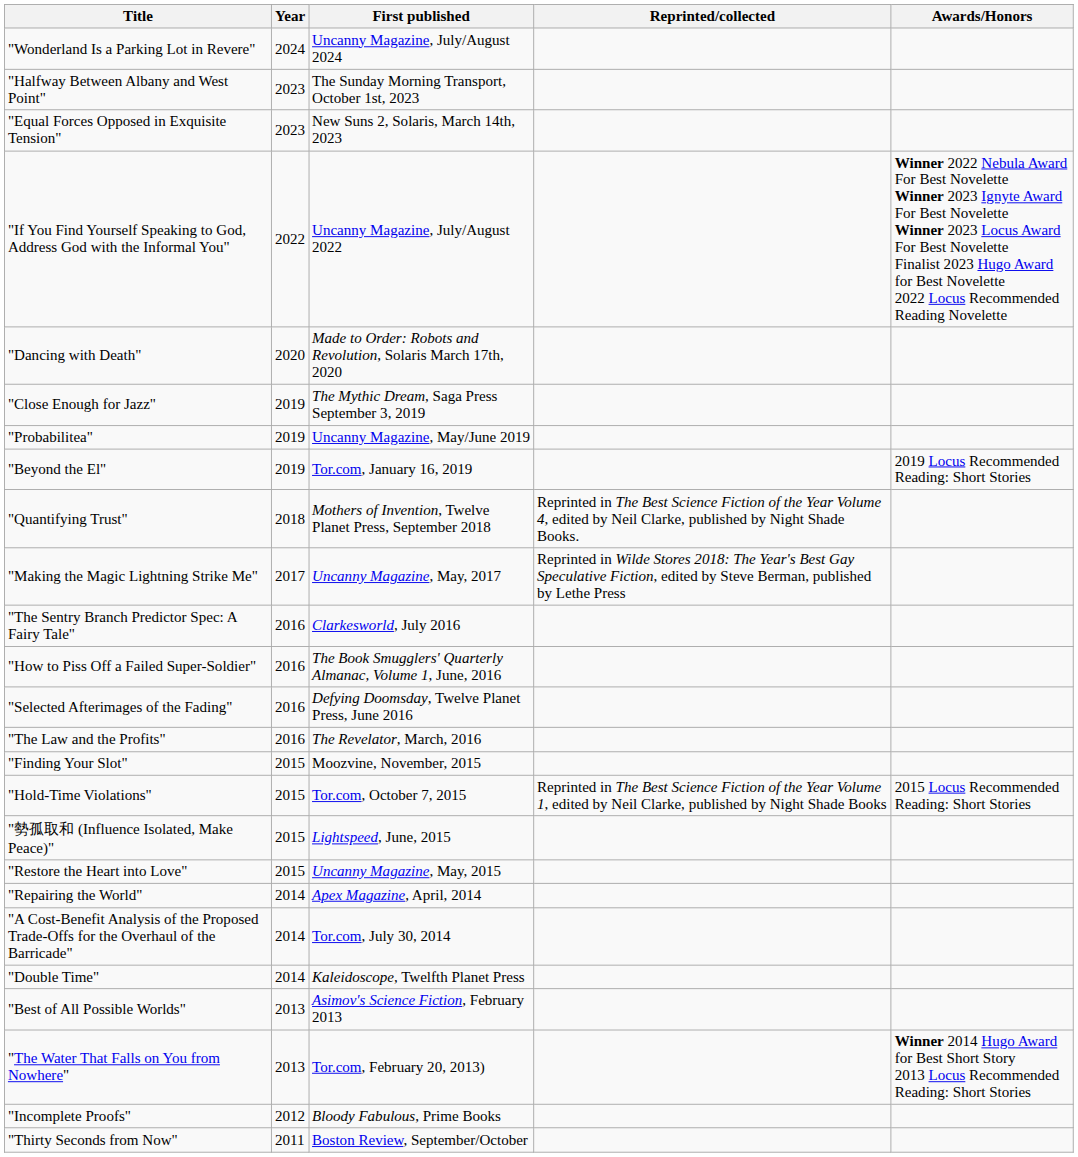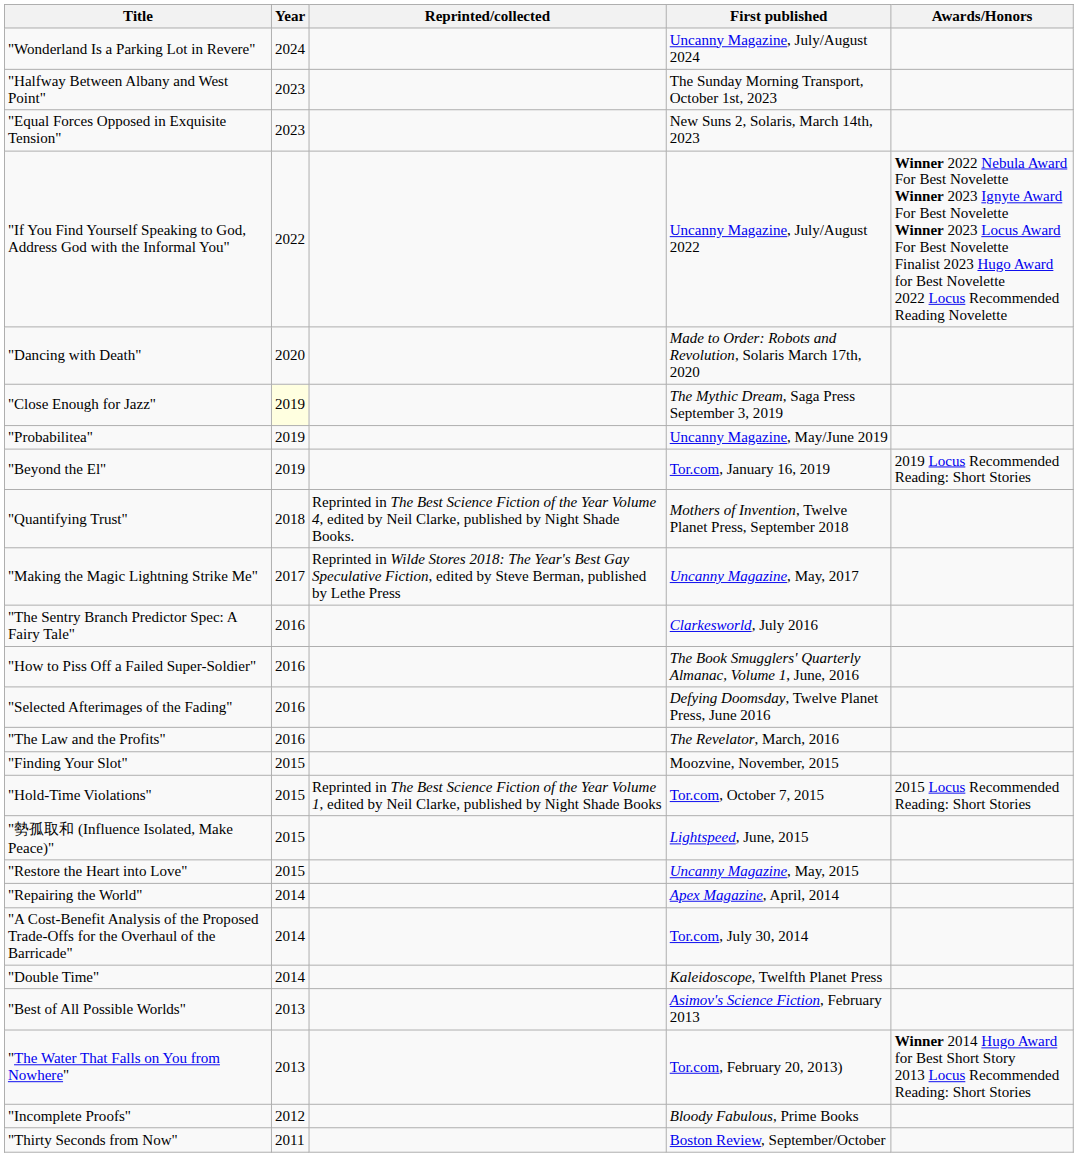columns swapped: First published <-> Reprinted/collected
"Close Enough for Jazz" | Year: no background -> lightyellow background
